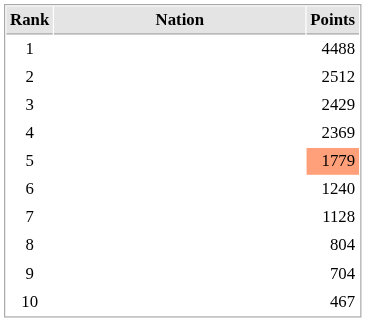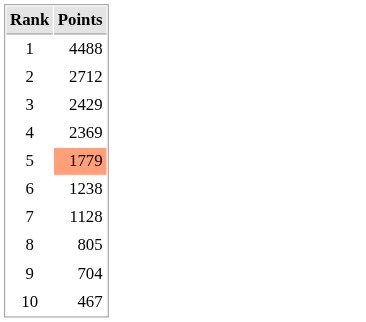- column: Nation
2 | Points: 2512 -> 2712
6 | Points: 1240 -> 1238
8 | Points: 804 -> 805
